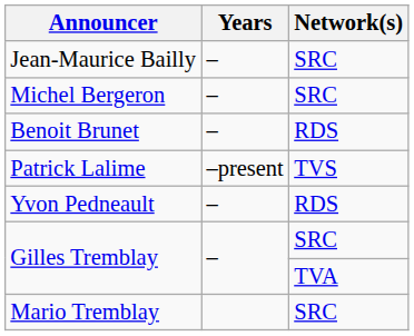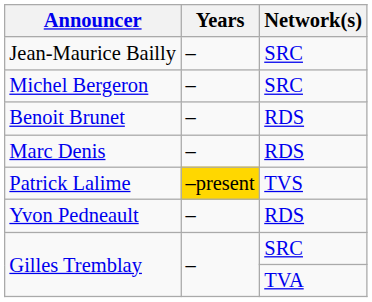+ row: Marc Denis | – | RDS
Patrick Lalime | Years: no background -> gold background
- row: Mario Tremblay | SRC
